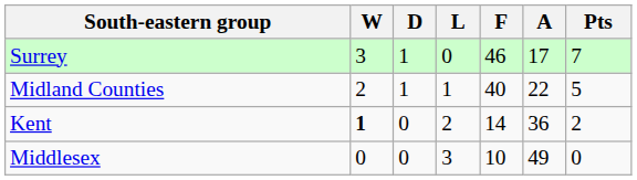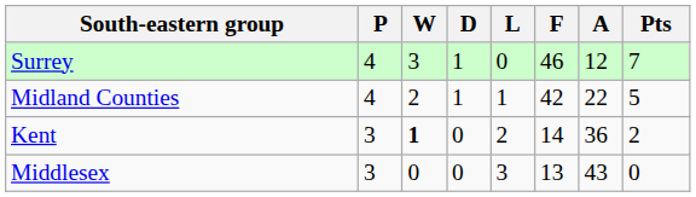+ column: P | 4 | 4 | 3 | 3
Surrey | A: 17 -> 12
Midland Counties | F: 40 -> 42
Middlesex | F: 10 -> 13
Middlesex | A: 49 -> 43
